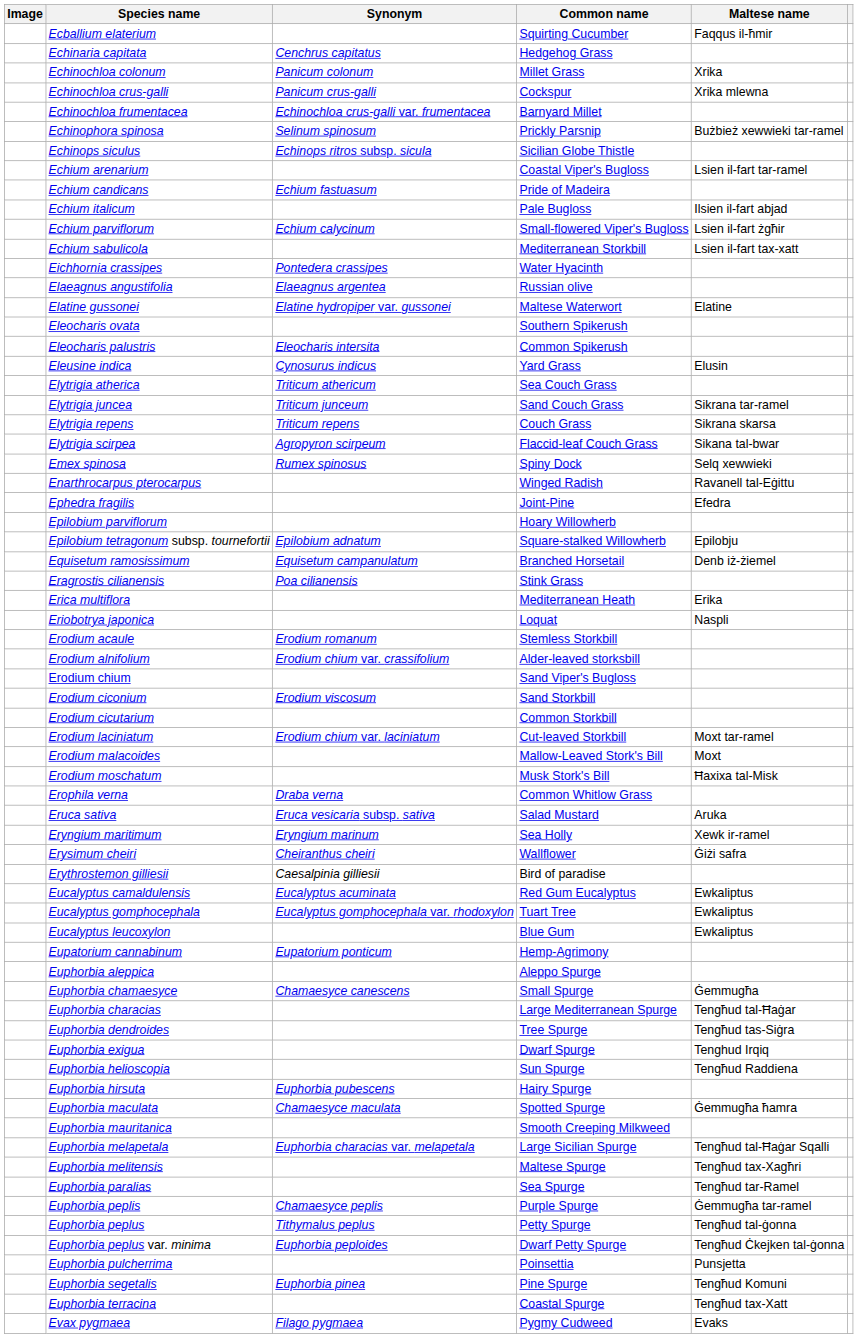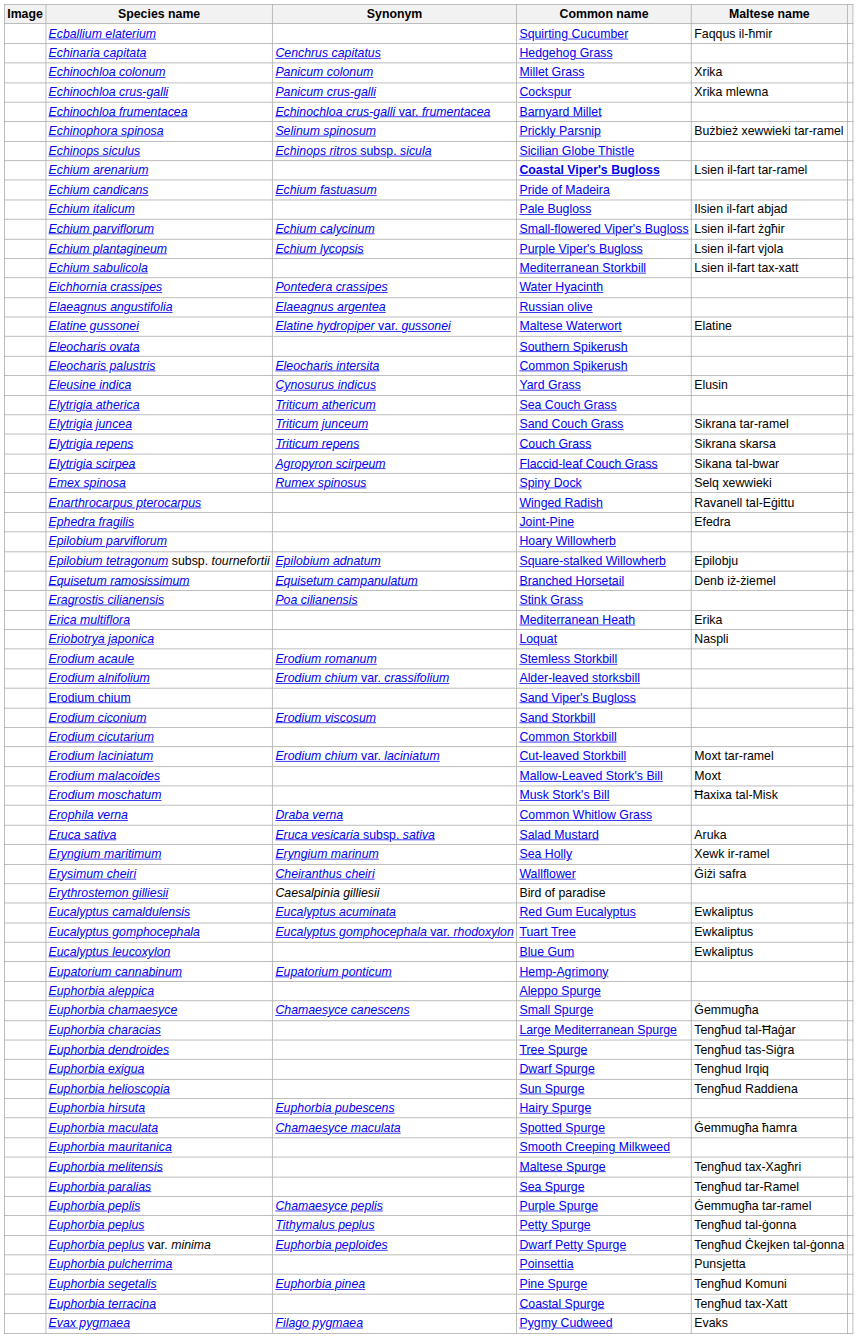Echium arenarium | Common name: normal -> bold
+ row: Echium plantagineum | Echium lycopsis | Purple Viper's Bugloss | Lsien il-fart vjola
- row: Euphorbia melapetala | Euphorbia characias var. melapetala | Large Sicilian Spurge | Tengħud tal-Ħaġar Sqalli
